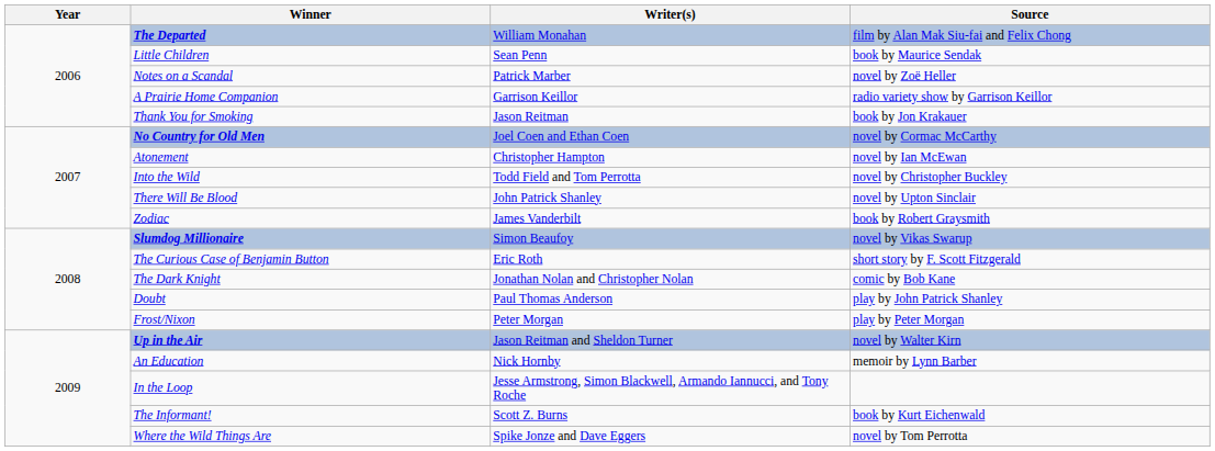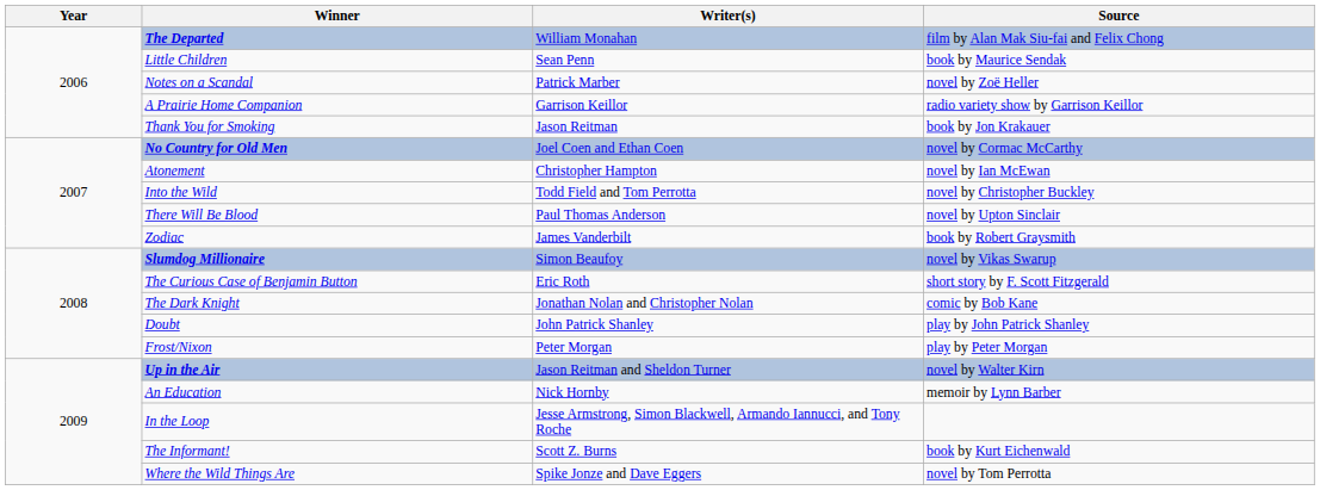There Will Be Blood | Writer(s): John Patrick Shanley -> Paul Thomas Anderson
Doubt | Writer(s): Paul Thomas Anderson -> John Patrick Shanley
